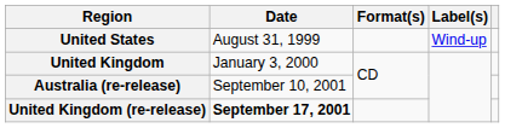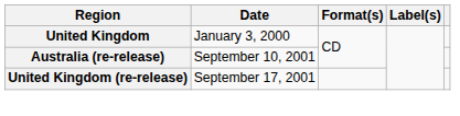- row: United States | August 31, 1999 | Wind-up
United Kingdom (re-release) | Date: bold -> normal
